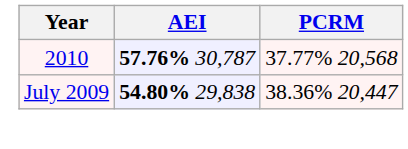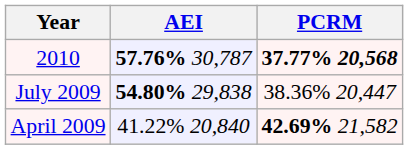2010 | PCRM: normal -> bold
+ row: April 2009 | 41.22% 20,840 | 42.69% 21,582
